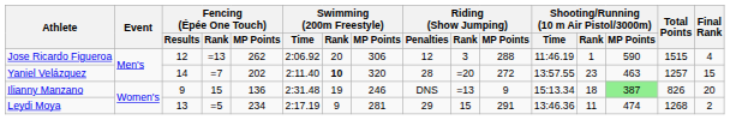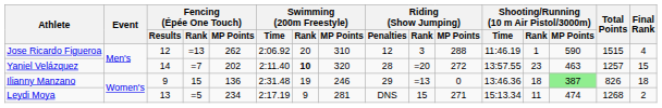Jose Ricardo Figueroa | Swimming (200m Freestyle) / MP Points: 306 -> 310
Ilianny Manzano | Riding (Show Jumping) / Penalties: DNS -> 29
Ilianny Manzano | Riding (Show Jumping) / MP Points: 9 -> 0
Ilianny Manzano | Shooting/Running (10 m Air Pistol/3000m) / Time: 15:13.34 -> 13:46.36
Ilianny Manzano | Final Rank: 20 -> 18
Leydi Moya | Riding (Show Jumping) / Penalties: 29 -> DNS
Leydi Moya | Riding (Show Jumping) / MP Points: 291 -> 271
Leydi Moya | Shooting/Running (10 m Air Pistol/3000m) / Time: 13:46.36 -> 15:13.34
